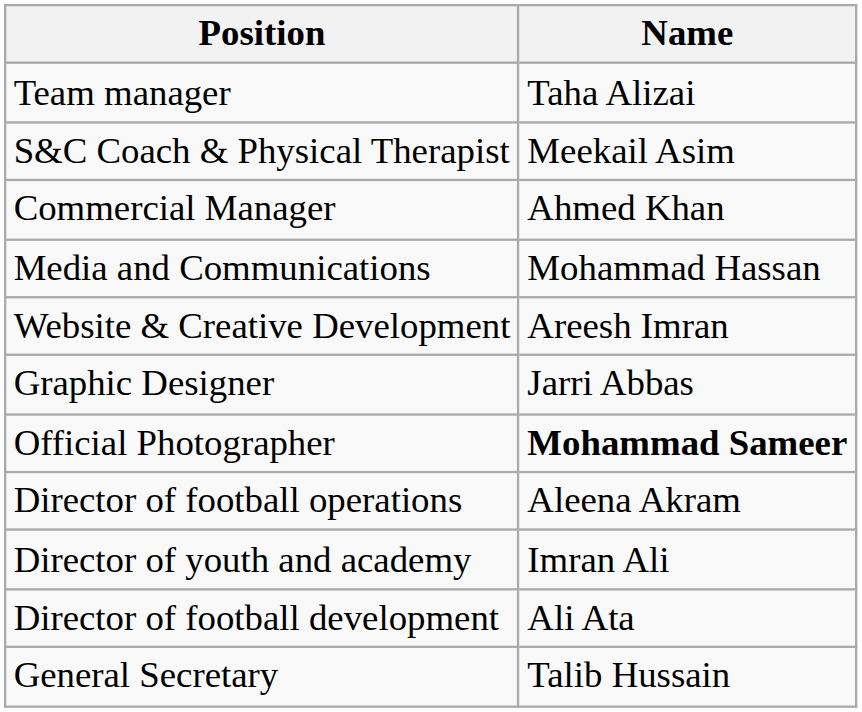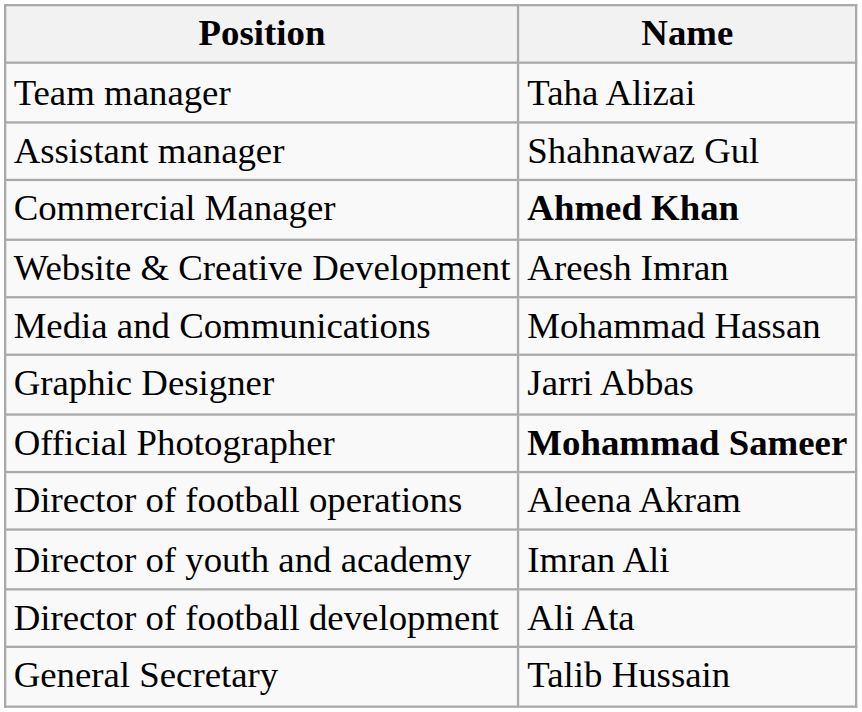+ row: Assistant manager | Shahnawaz Gul
- row: S&C Coach & Physical Therapist | Meekail Asim
Commercial Manager | Name: normal -> bold
rows swapped: Media and Communications <-> Website & Creative Development
